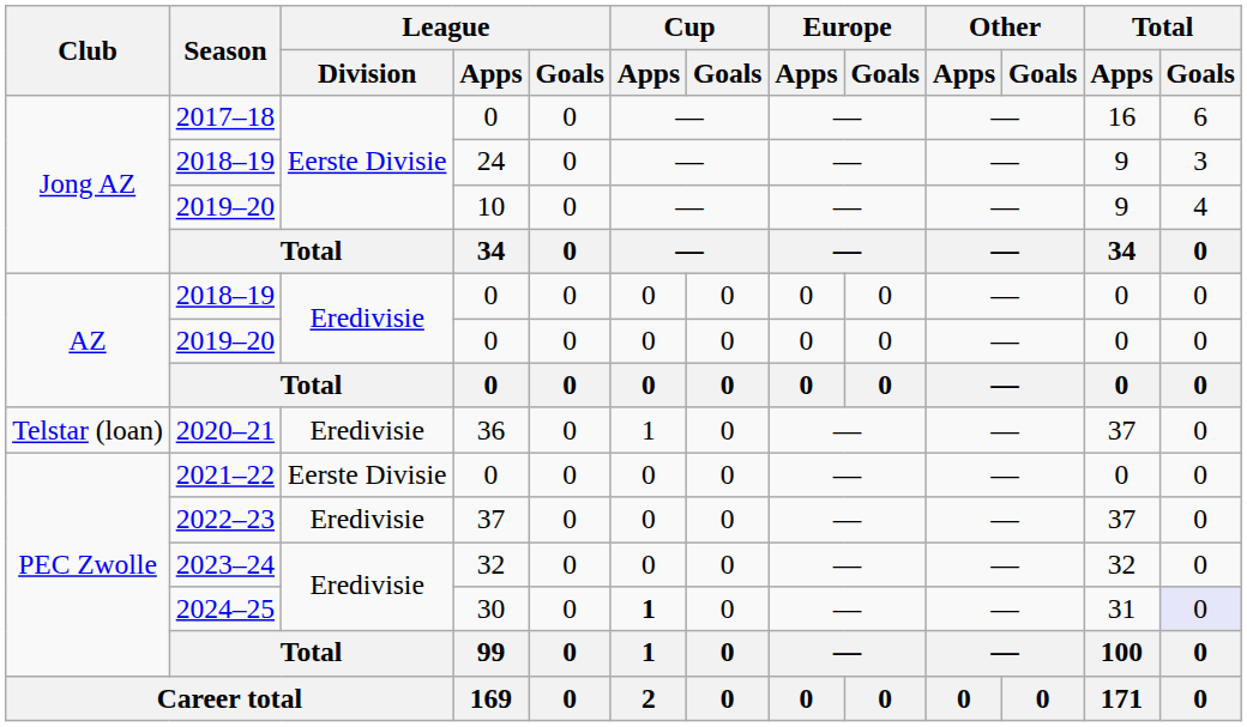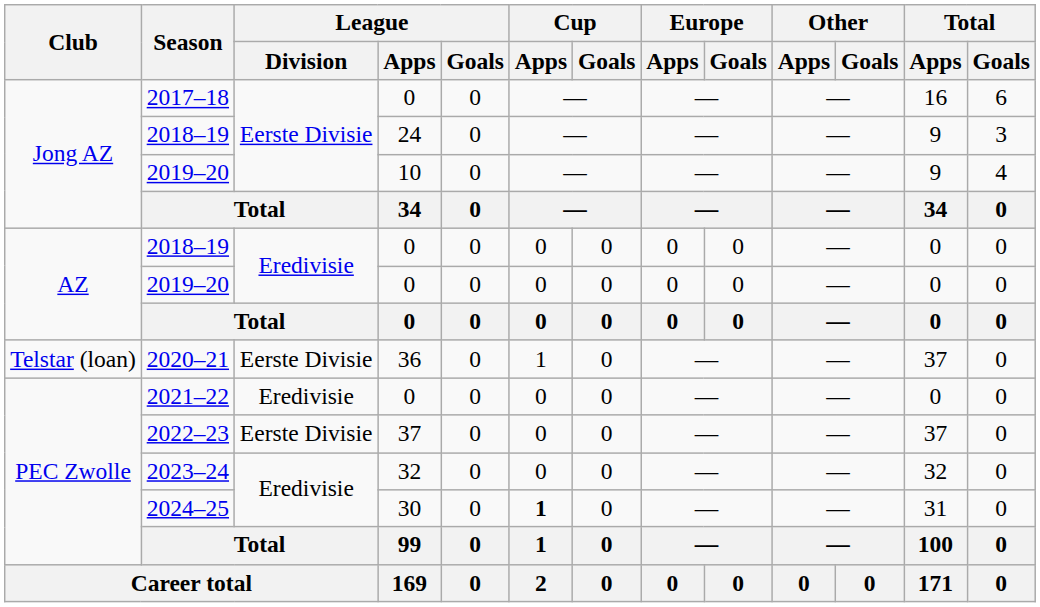2020–21 | League / Division: Eredivisie -> Eerste Divisie
2021–22 | League / Division: Eerste Divisie -> Eredivisie
2022–23 | League / Division: Eredivisie -> Eerste Divisie
2024–25 | Total / Goals: lavender background -> no background
